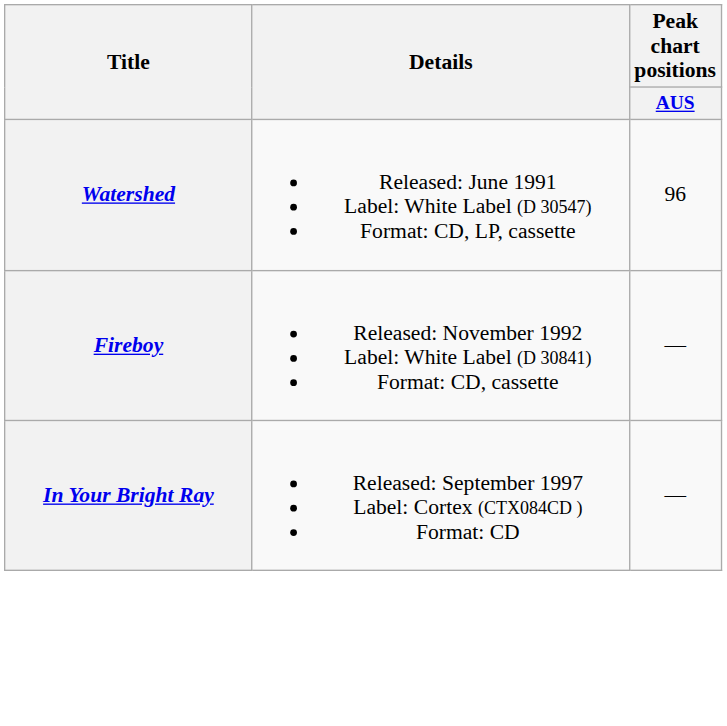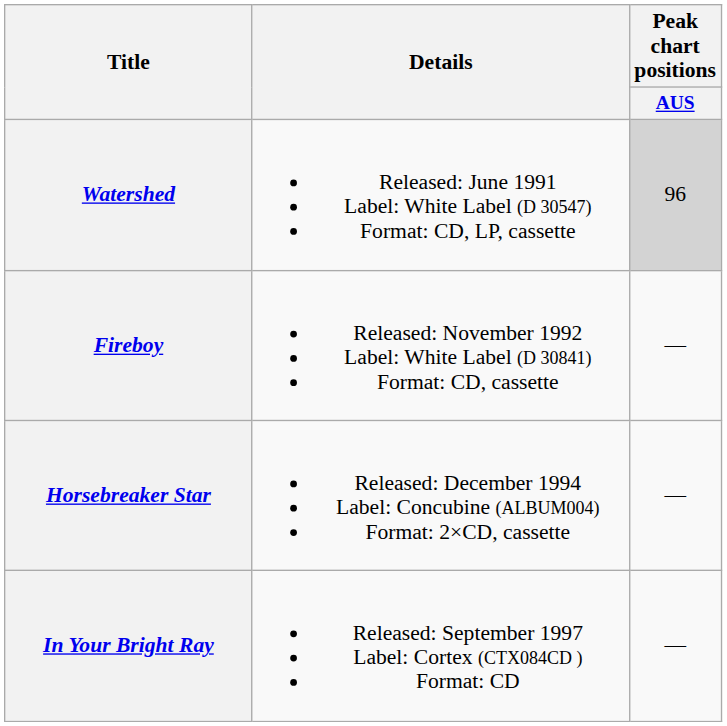Watershed | Peak chart positions / AUS: no background -> lightgrey background
+ row: Horsebreaker Star | Released: December 1994 Label: Concubine (ALBUM004) Format: 2×CD, cassette | —
